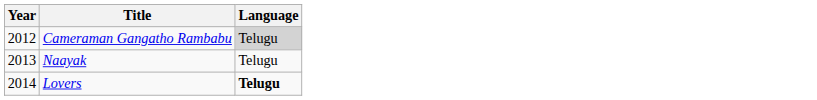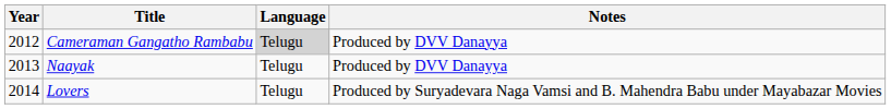+ column: Notes | Produced by DVV Danayya | Produced by DVV Danayya | Produced by Suryadevara Naga Vamsi and B. Mahendra Babu under Mayabazar Movies
Lovers | Language: bold -> normal
